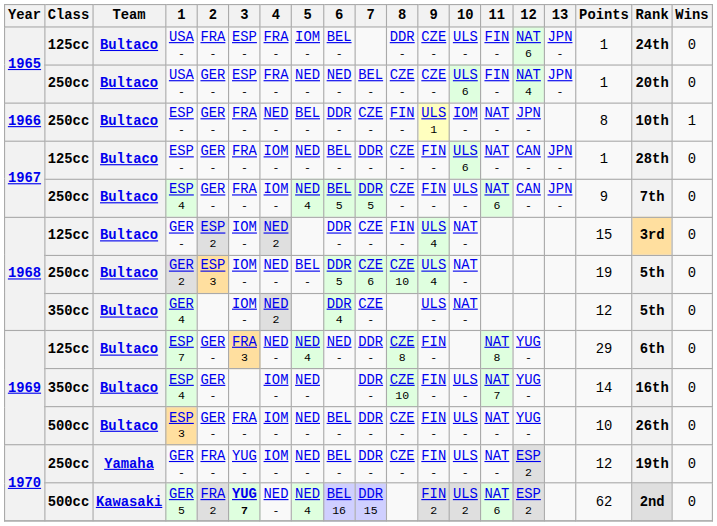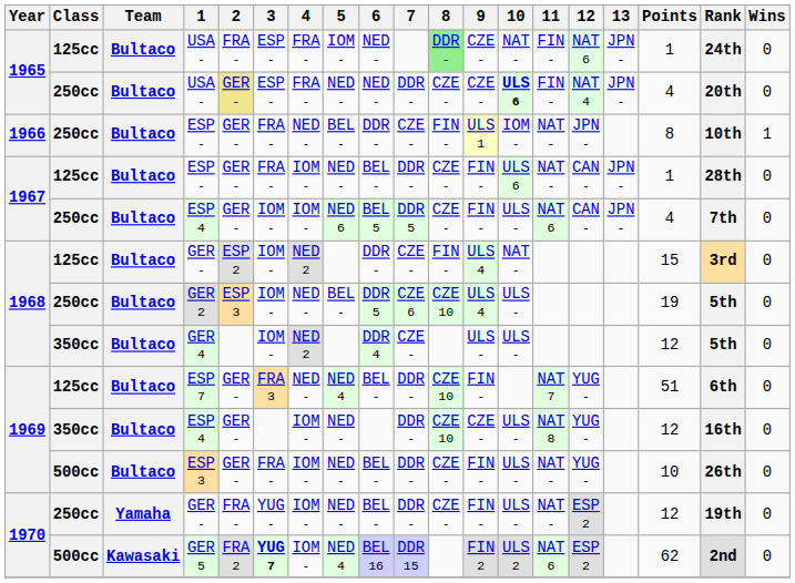125cc / USA - | 6: BEL - -> NED -
125cc / USA - | 8: no background -> lightgreen background
125cc / USA - | 10: ULS - -> NAT -
250cc / USA - | 2: no background -> khaki background
250cc / USA - | 7: BEL - -> DDR -
250cc / USA - | 10: normal -> bold
250cc / USA - | Points: 1 -> 4
250cc / ESP 4 | 3: FRA - -> IOM -
250cc / ESP 4 | 5: NED 4 -> NED 6
250cc / ESP 4 | Points: 9 -> 4
GER 2 | 10: NAT - -> ULS -
GER 4 | 10: NAT - -> ULS -
ESP 7 | 6: NED - -> BEL -
ESP 7 | 8: CZE 8 -> CZE 10
ESP 7 | 11: NAT 8 -> NAT 7
ESP 7 | Points: 29 -> 51
350cc / ESP 4 | 9: FIN - -> CZE -
350cc / ESP 4 | 11: NAT 7 -> NAT 8
350cc / ESP 4 | Points: 14 -> 12
GER 5 | 4: NED - -> IOM -
